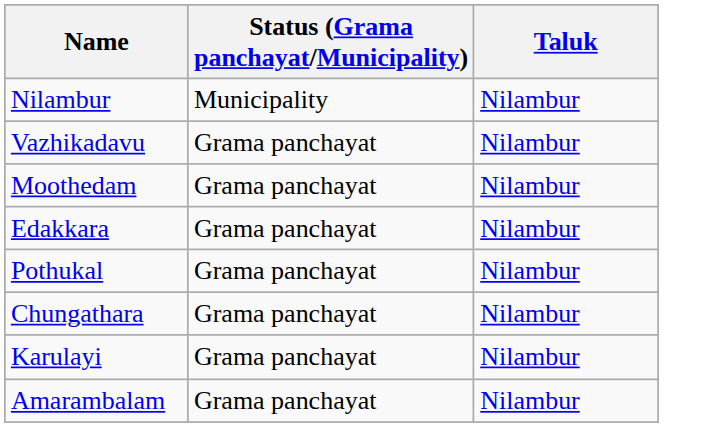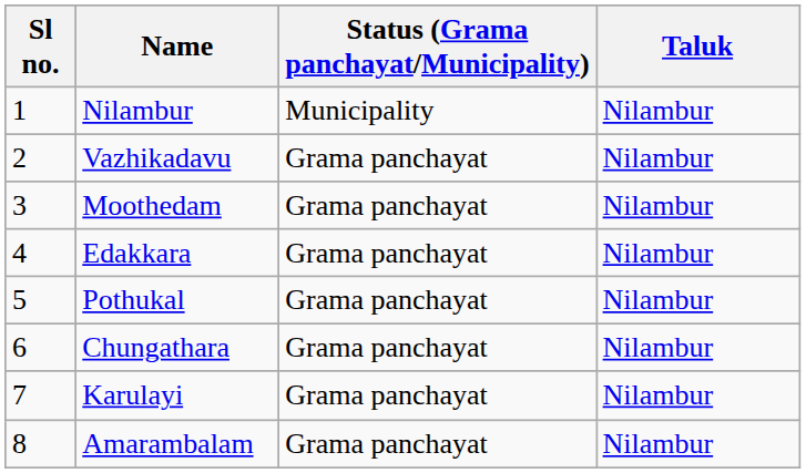+ column: Sl no. | 1 | 2 | 3 | 4 | 5 | 6 | 7 | 8
